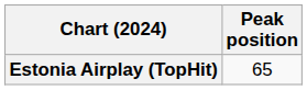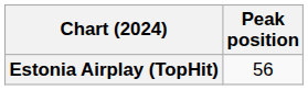Estonia Airplay (TopHit) | Peak position: 65 -> 56
